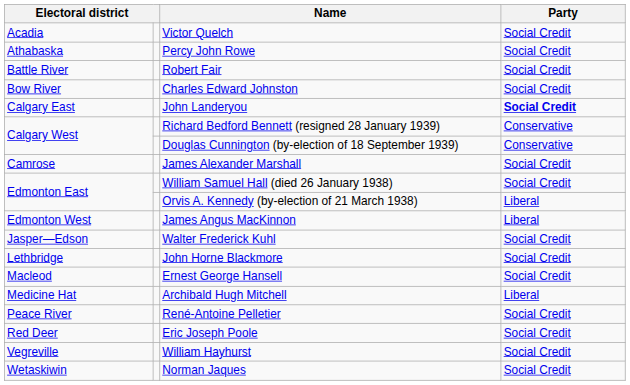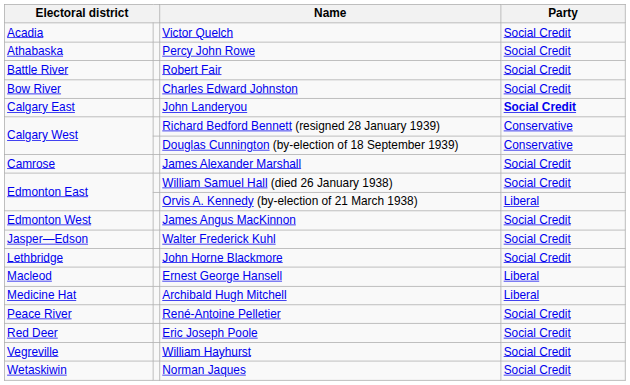James Angus MacKinnon | Party: Liberal -> Social Credit
Ernest George Hansell | Party: Social Credit -> Liberal
